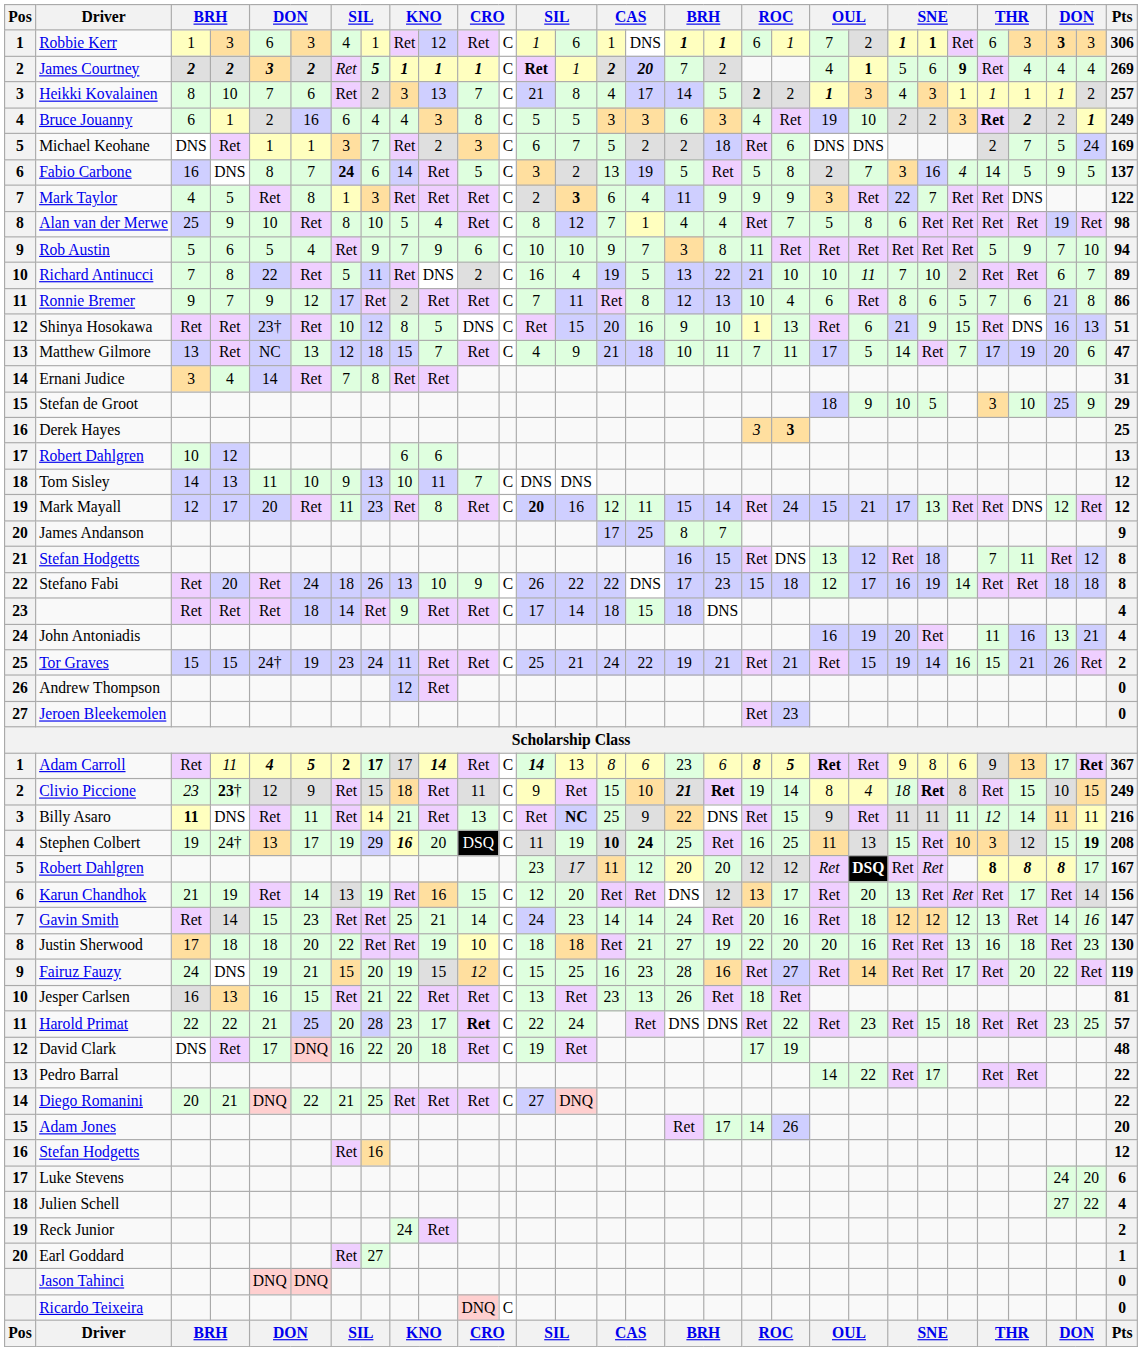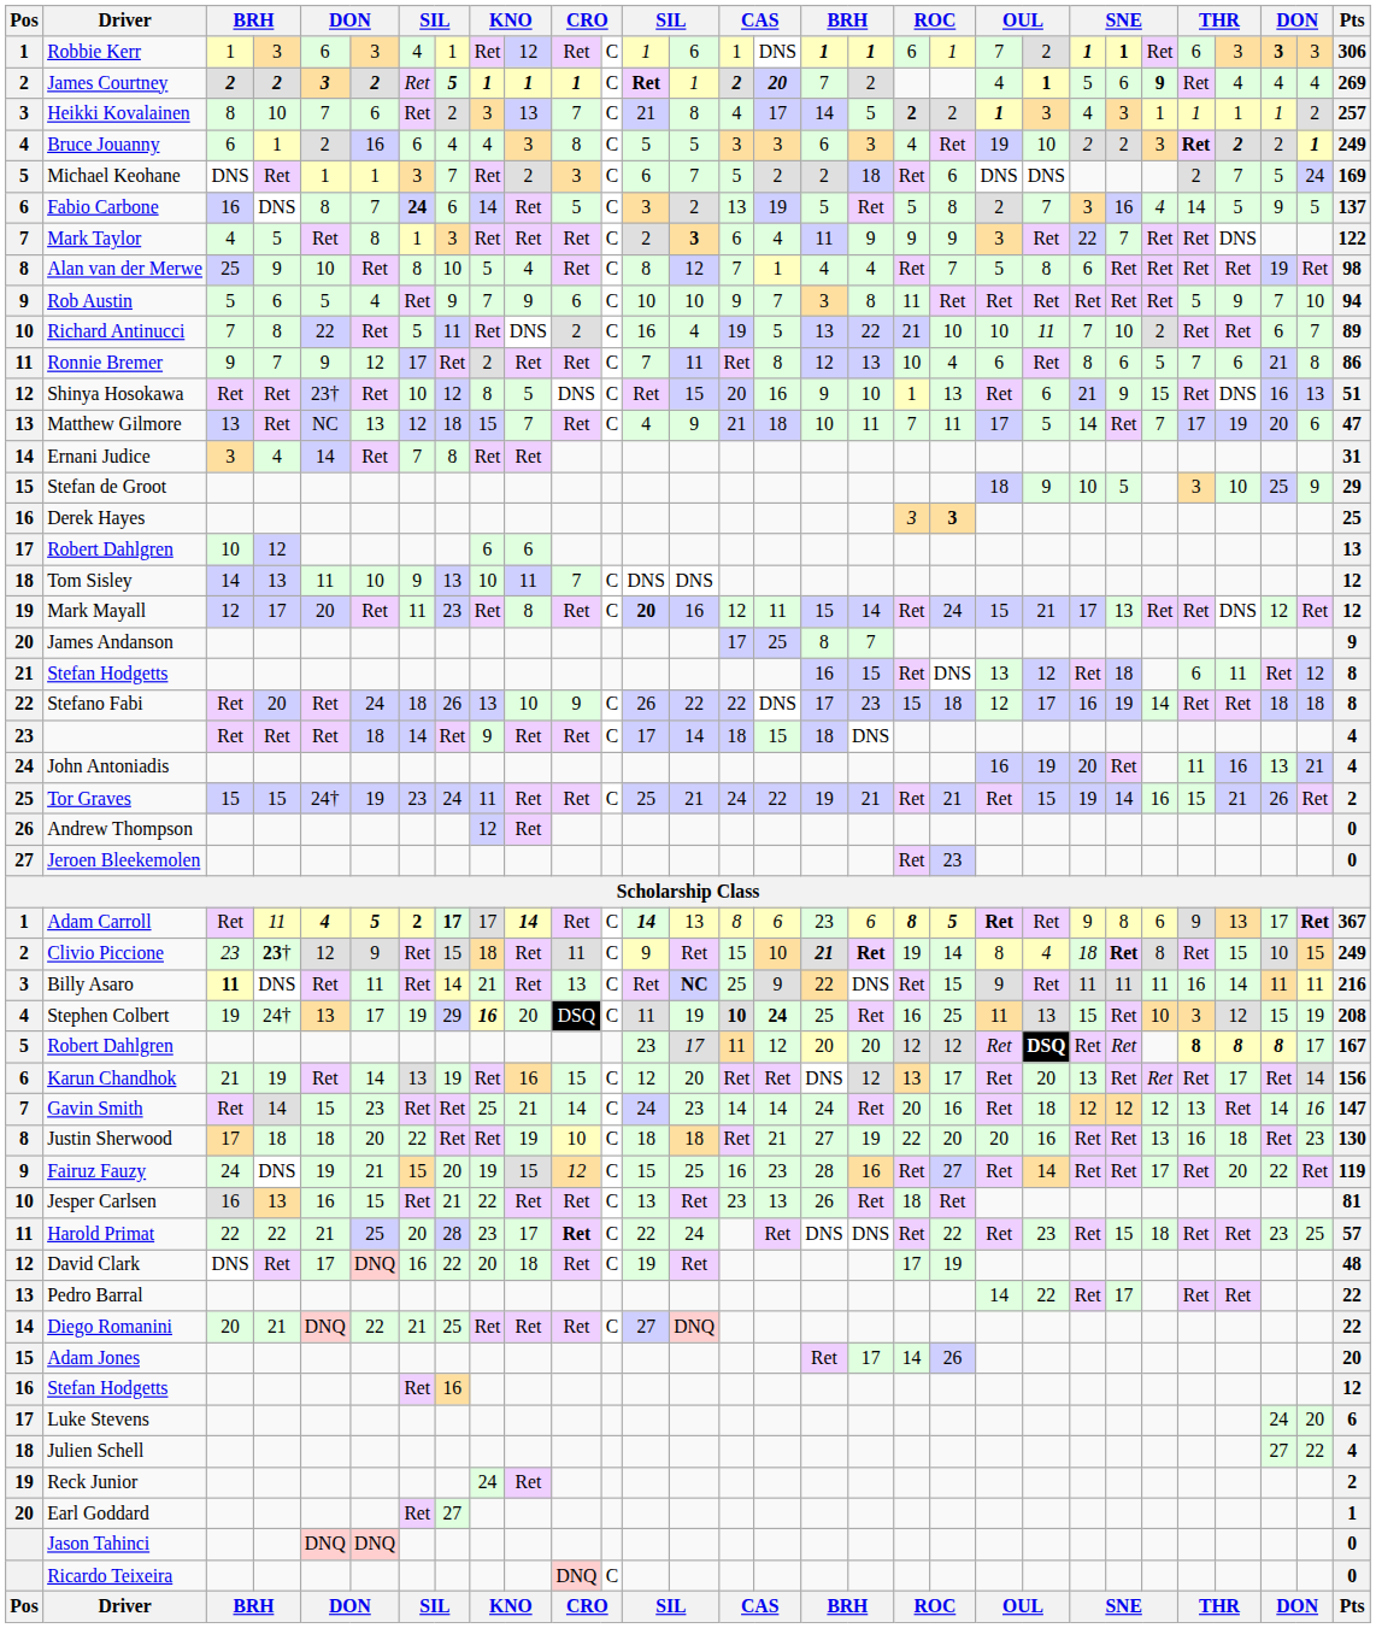21 / Stefan Hodgetts | column 26: 7 -> 6
Billy Asaro | column 26: 12 -> 16
Stephen Colbert | column 29: bold -> normal
